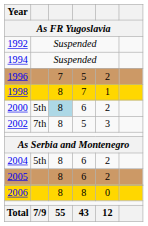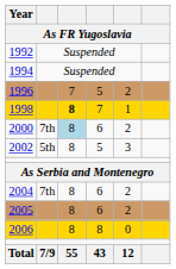1998 | column 3: normal -> bold
2000 | column 2: 5th -> 7th
2002 | column 2: 7th -> 5th
2004 | column 2: 5th -> 7th
